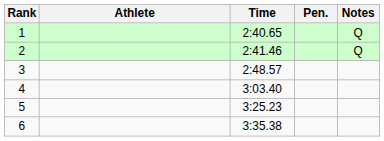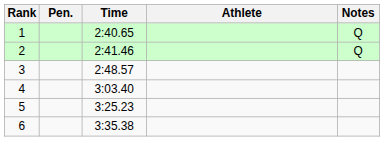columns swapped: Athlete <-> Pen.
